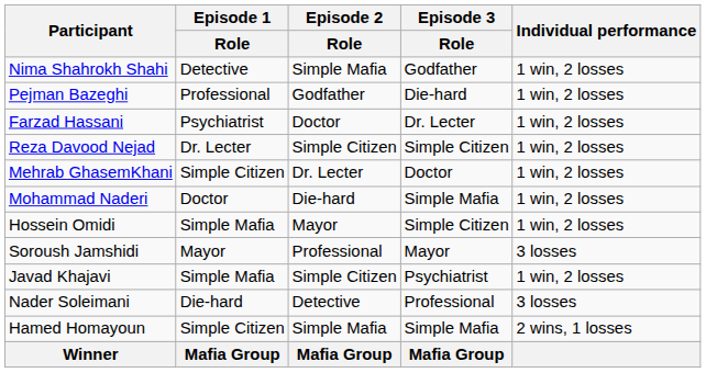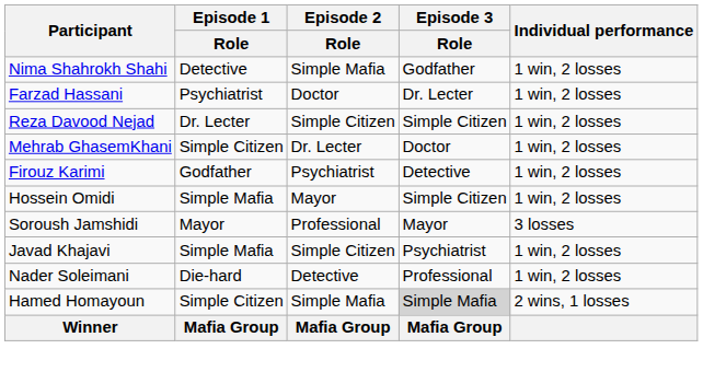- row: Pejman Bazeghi | Professional | Godfather | Die-hard | 1 win, 2 losses
+ row: Firouz Karimi | Godfather | Psychiatrist | Detective | 1 win, 2 losses
- row: Mohammad Naderi | Doctor | Die-hard | Simple Mafia | 1 win, 2 losses
Nader Soleimani | Individual performance: 3 losses -> 1 win, 2 losses
Hamed Homayoun | Episode 3 / Role: no background -> lightgrey background
